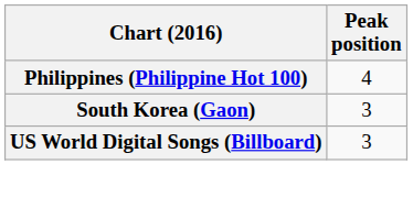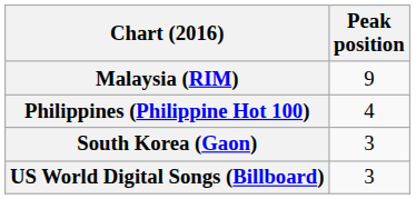+ row: Malaysia (RIM) | 9
